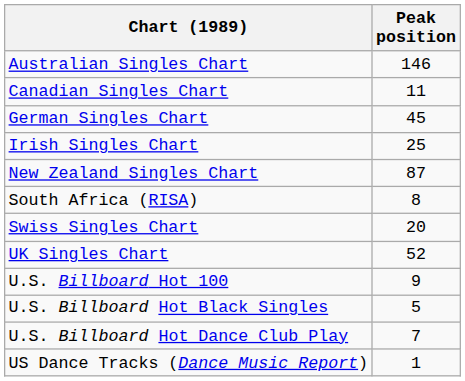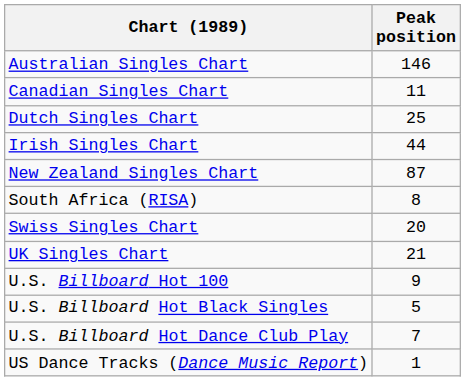+ row: Dutch Singles Chart | 25
- row: German Singles Chart | 45
Irish Singles Chart | Peak position: 25 -> 44
UK Singles Chart | Peak position: 52 -> 21
